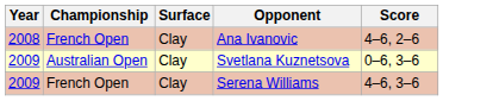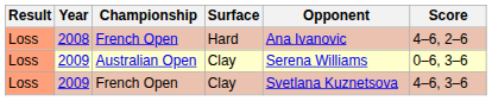+ column: Result | Loss | Loss | Loss
2008 | Surface: Clay -> Hard
2009 / Australian Open | Opponent: Svetlana Kuznetsova -> Serena Williams
2009 / French Open | Opponent: Serena Williams -> Svetlana Kuznetsova
